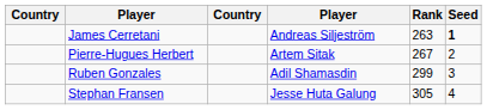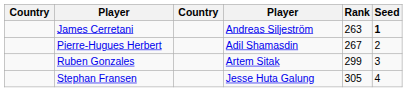Pierre-Hugues Herbert | column 4: Artem Sitak -> Adil Shamasdin
Ruben Gonzales | column 4: Adil Shamasdin -> Artem Sitak
